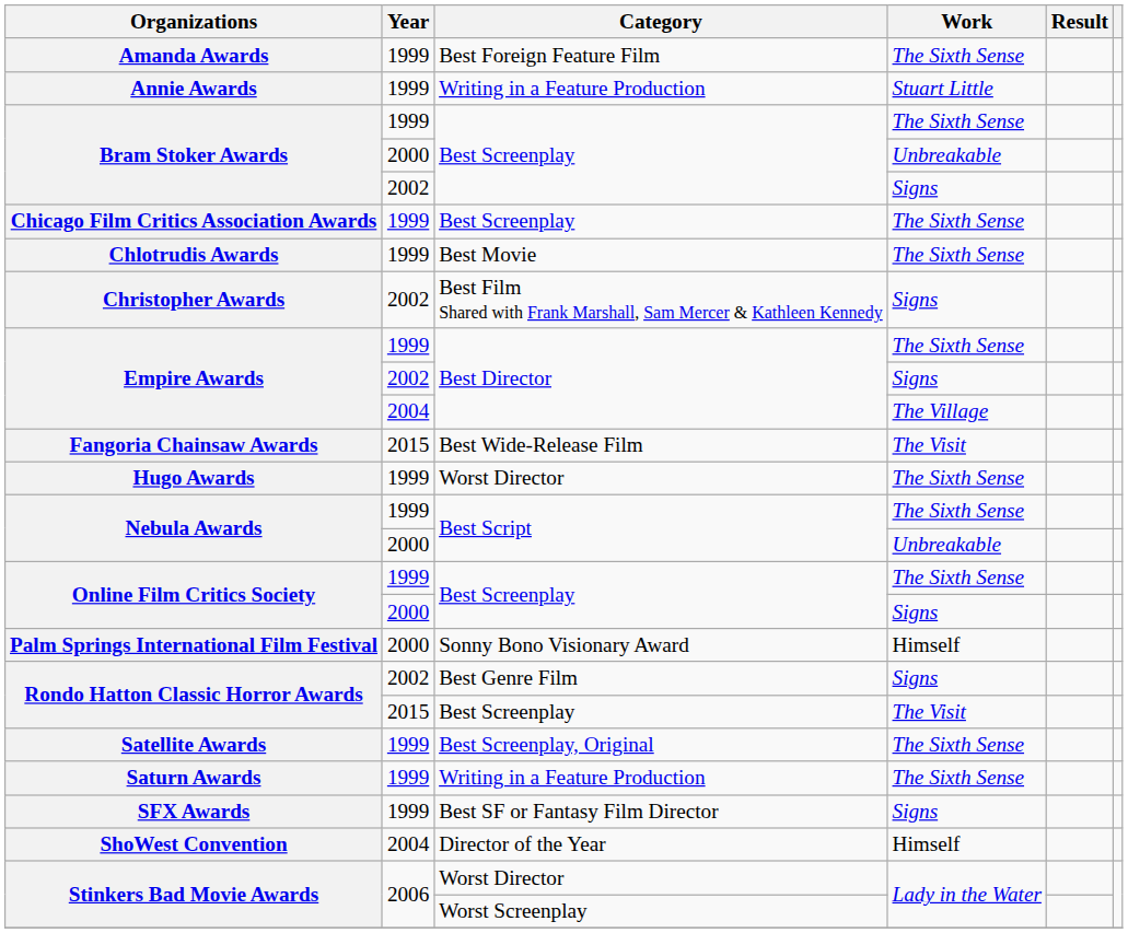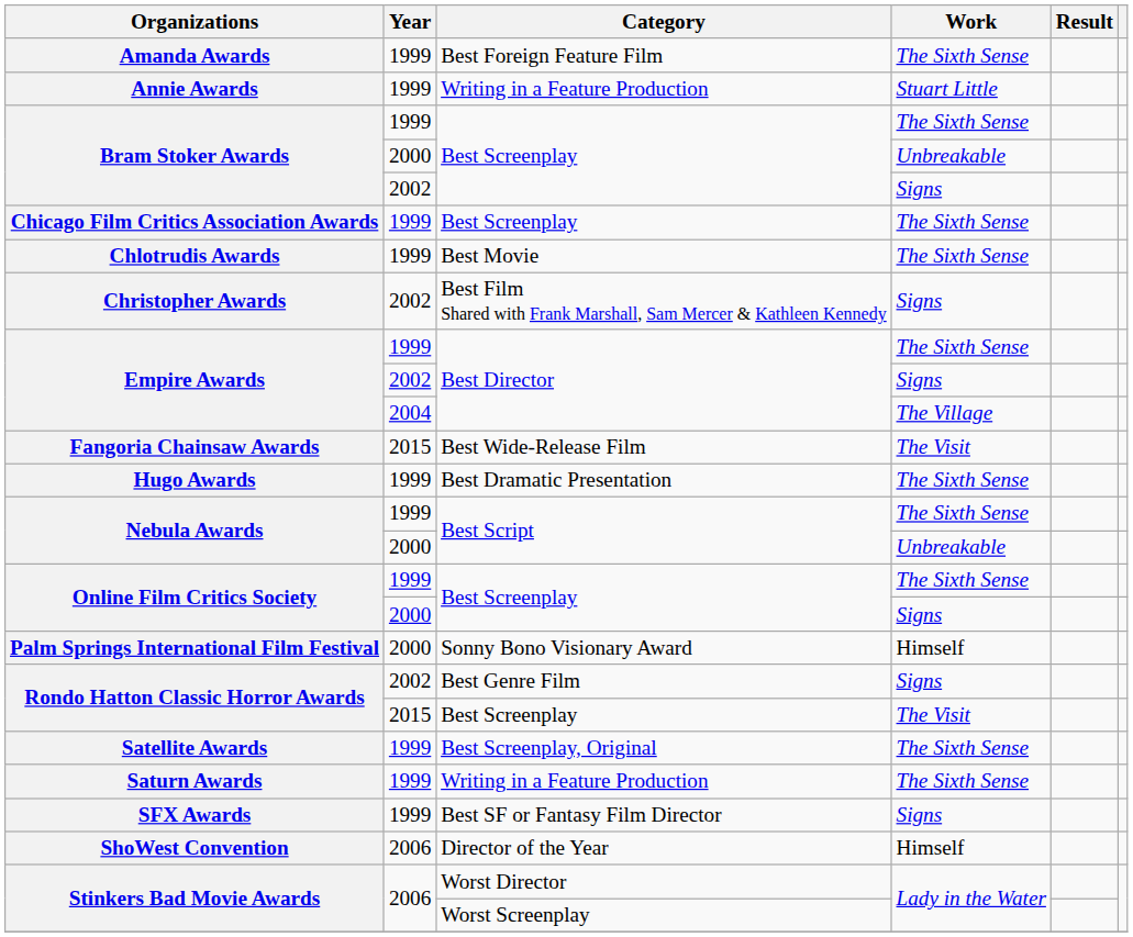Hugo Awards | Category: Worst Director -> Best Dramatic Presentation
ShoWest Convention | Year: 2004 -> 2006
